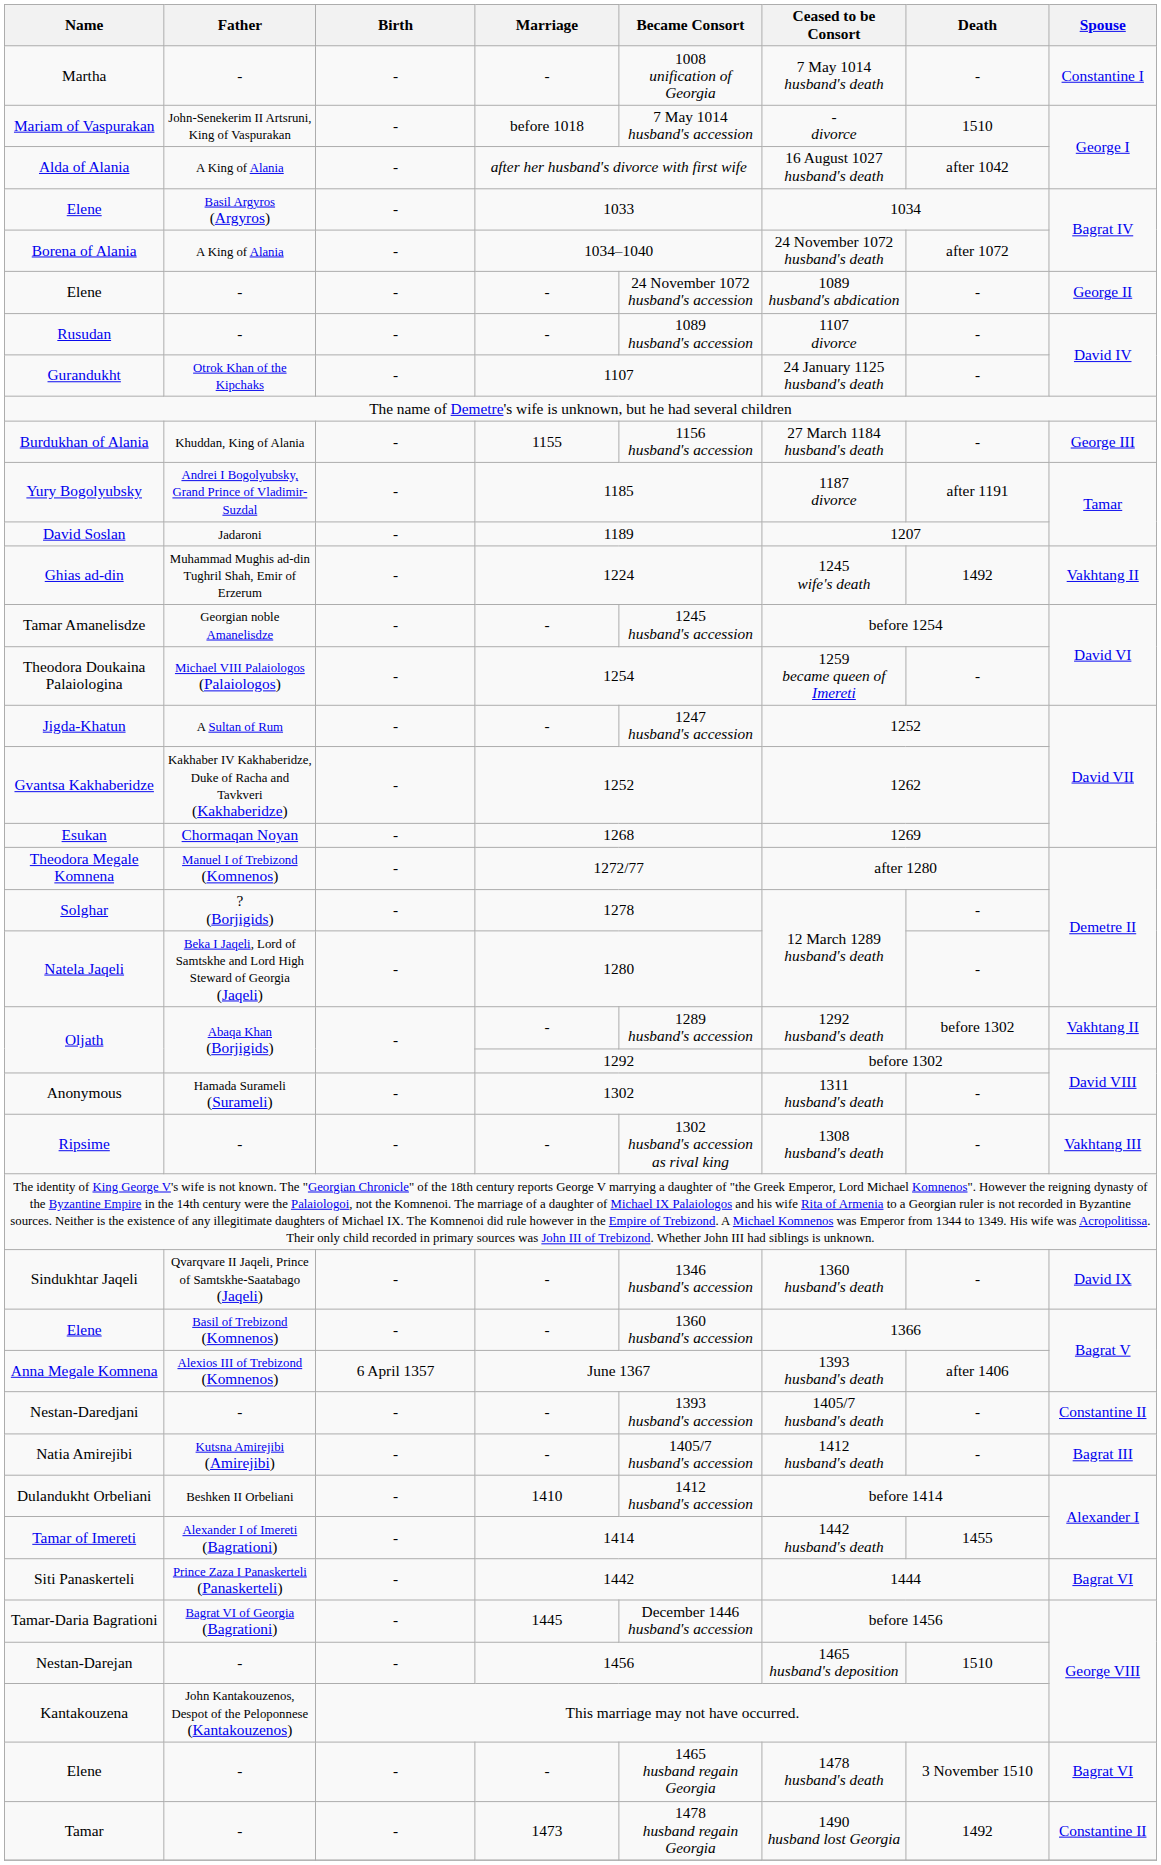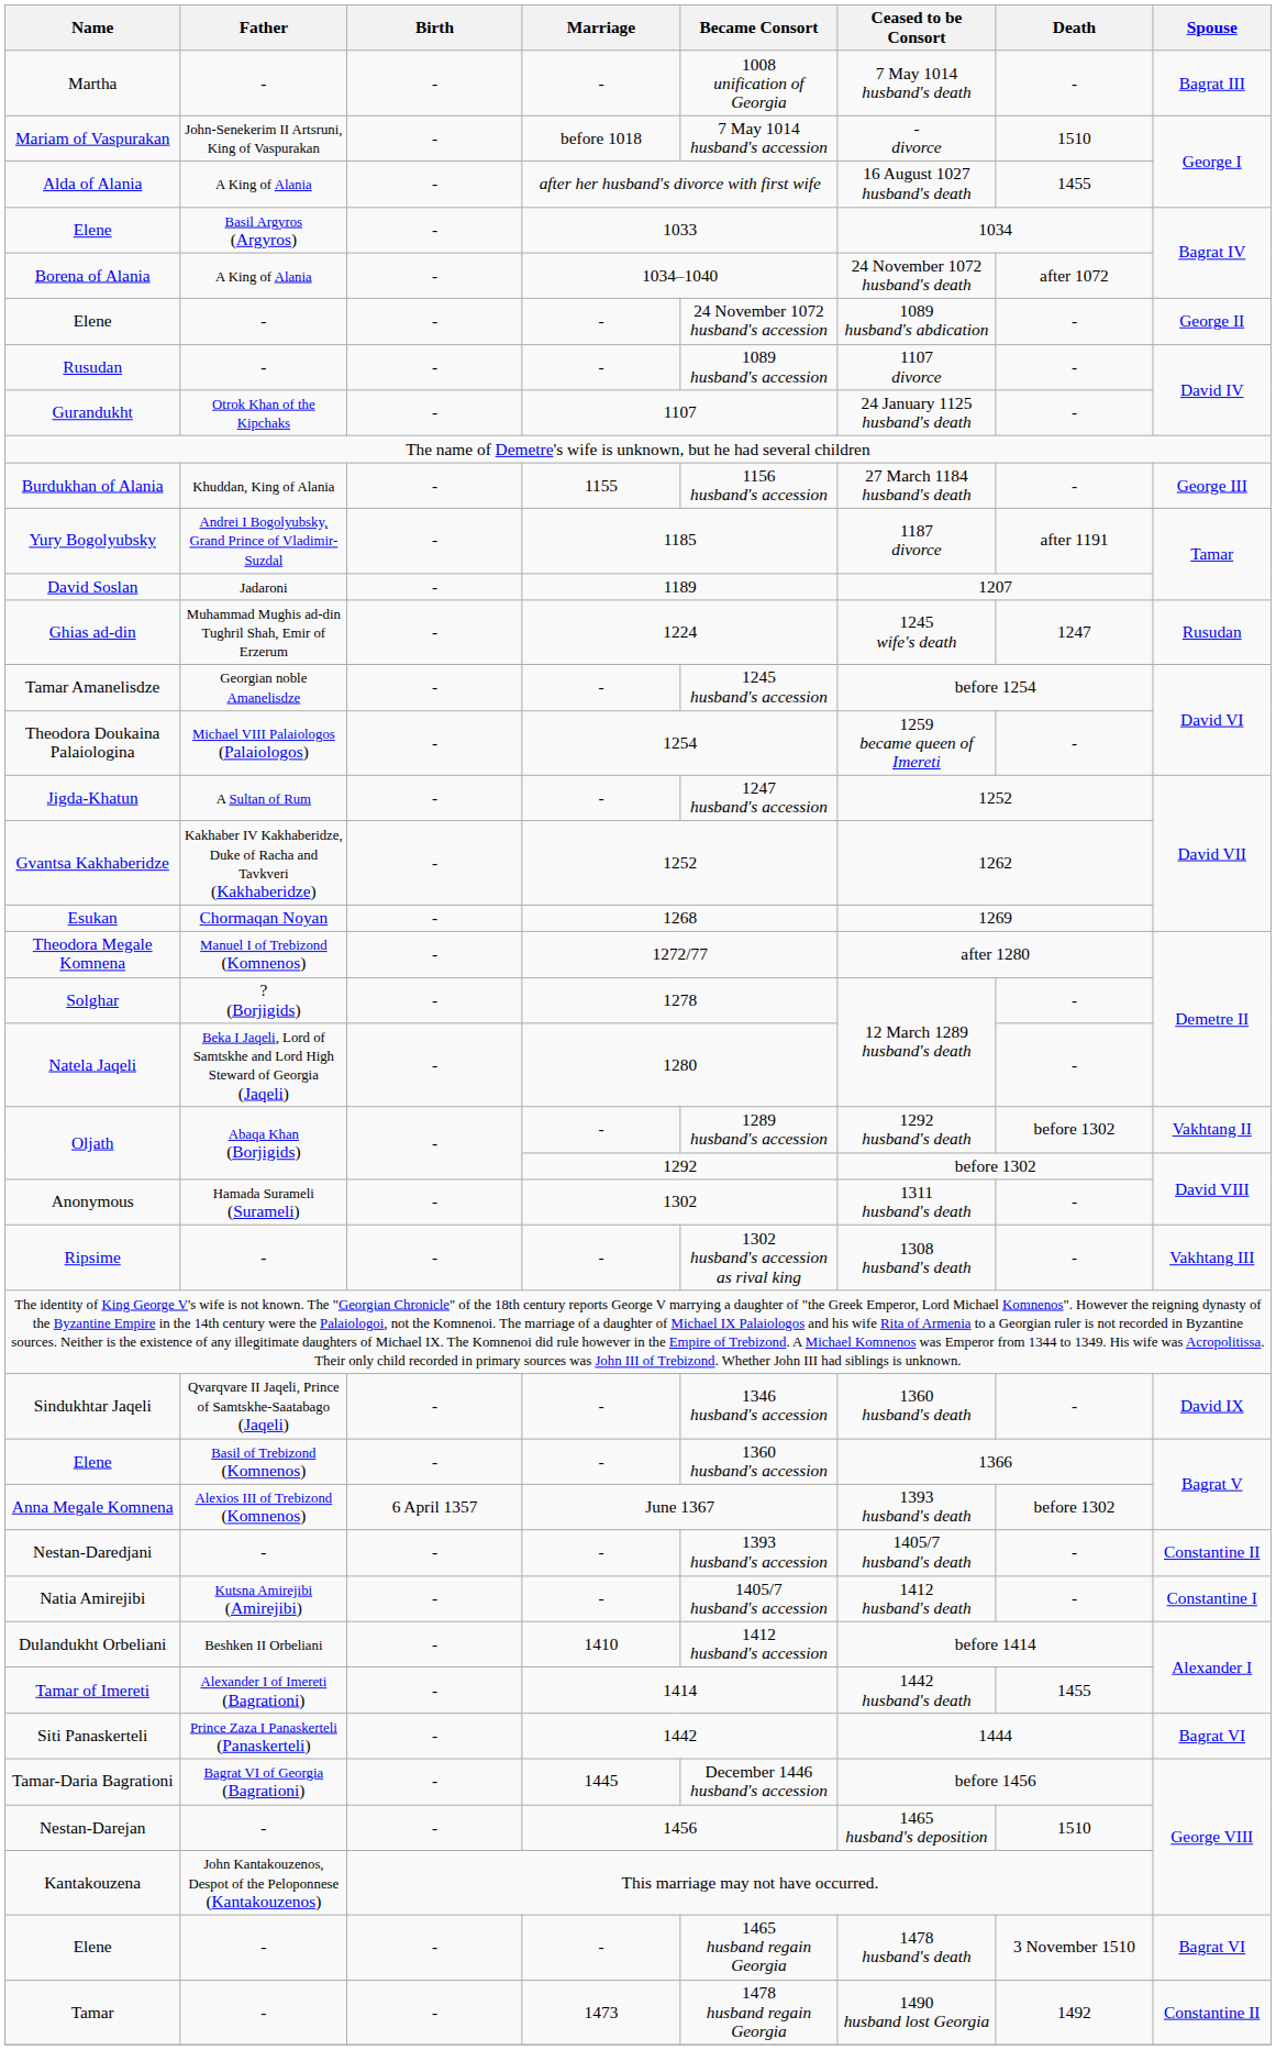Martha | Spouse: Constantine I -> Bagrat III
Alda of Alania | Death: after 1042 -> 1455
Ghias ad-din | Death: 1492 -> 1247
Ghias ad-din | Spouse: Vakhtang II -> Rusudan
Anna Megale Komnena | Death: after 1406 -> before 1302
Natia Amirejibi | Spouse: Bagrat III -> Constantine I
